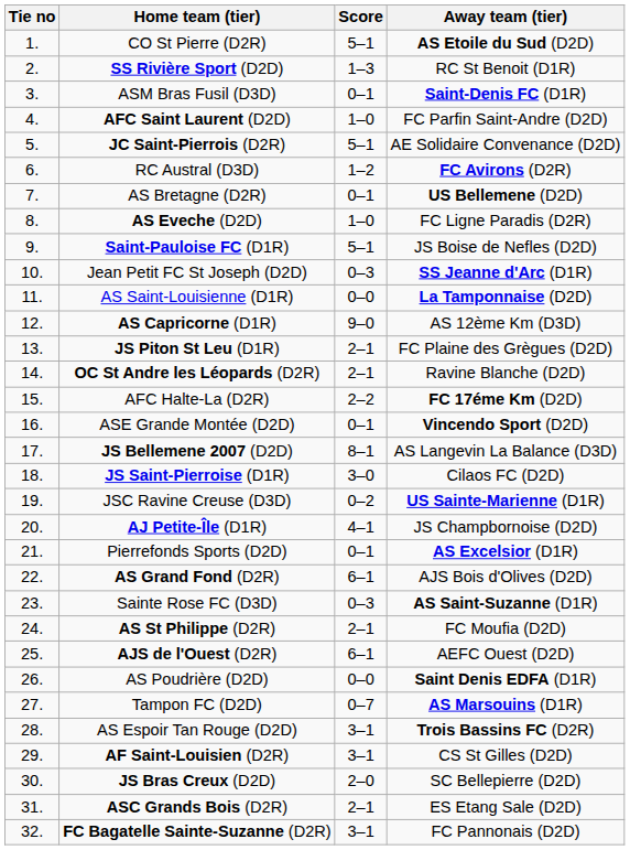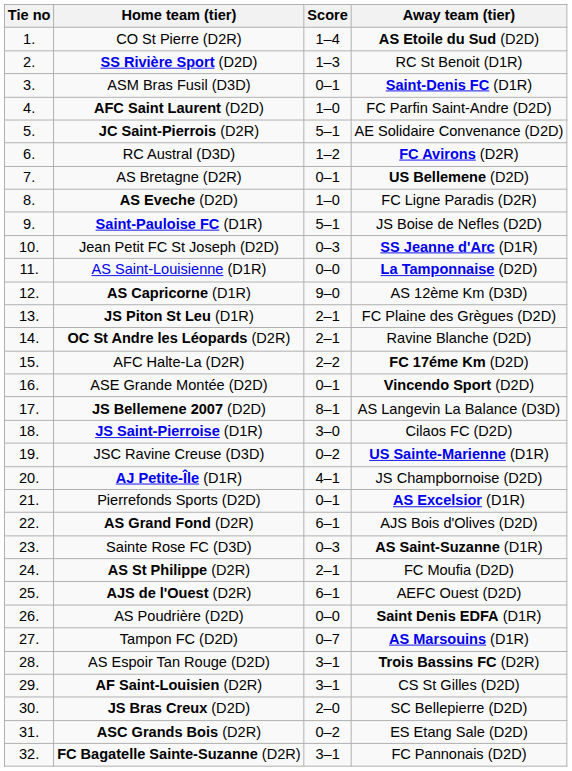CO St Pierre (D2R) | Score: 5–1 -> 1–4
ASC Grands Bois (D2R) | Score: 2–1 -> 0–2
